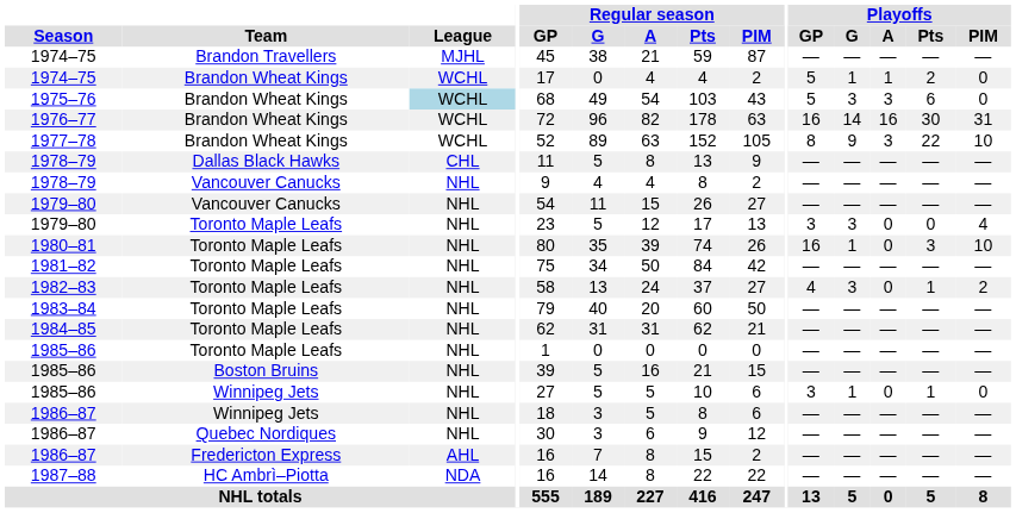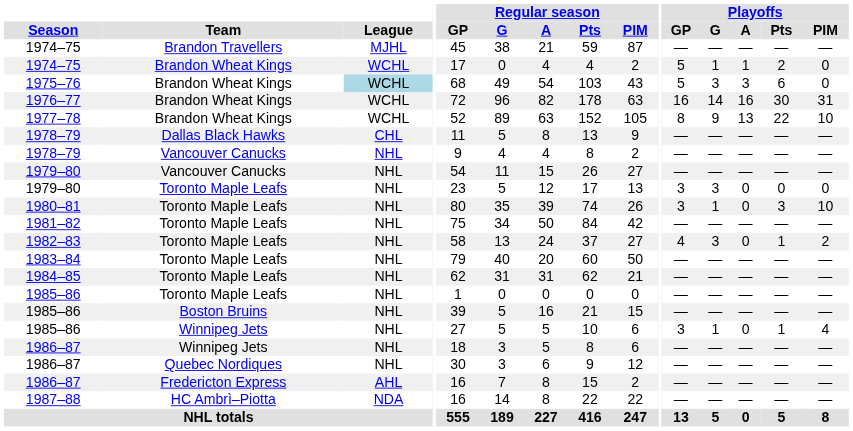1977–78 | Playoffs / A: 3 -> 13
1979–80 / Toronto Maple Leafs | Playoffs / PIM: 4 -> 0
1980–81 | Playoffs / GP: 16 -> 3
1985–86 / Winnipeg Jets | Playoffs / PIM: 0 -> 4
